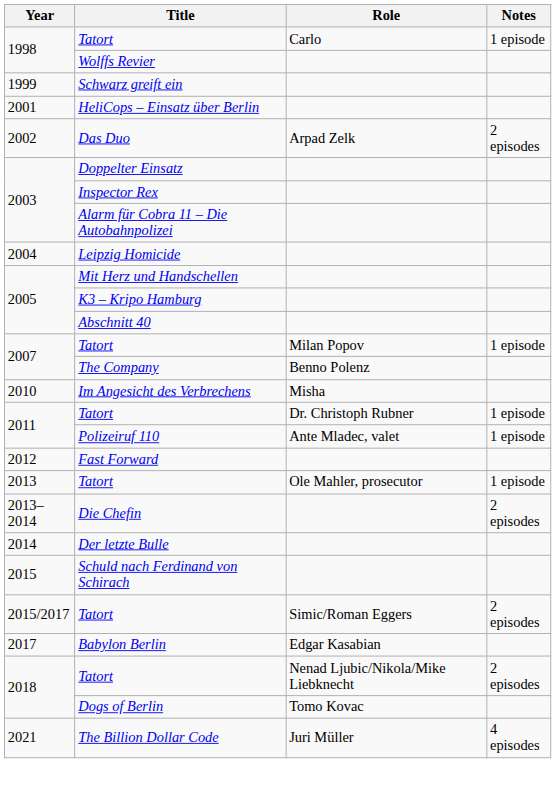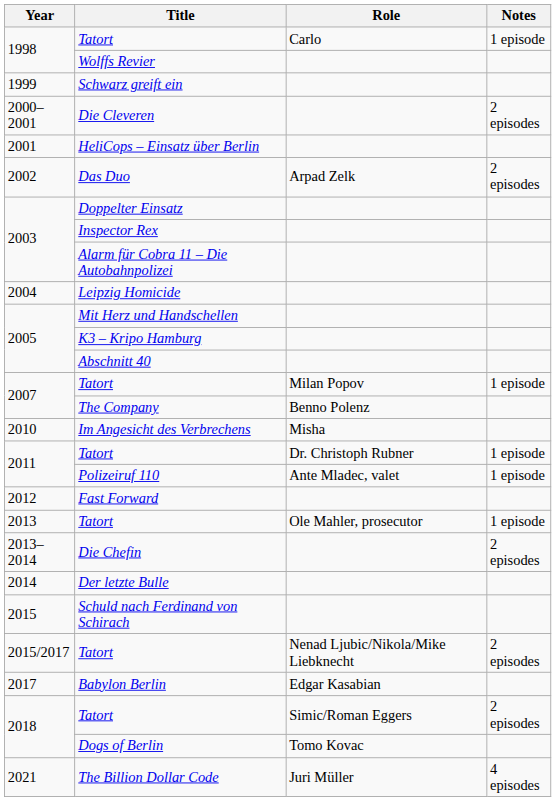+ row: 2000–2001 | Die Cleveren | 2 episodes
2015/2017 / Tatort | Role: Simic/Roman Eggers -> Nenad Ljubic/Nikola/Mike Liebknecht
2018 / Tatort | Role: Nenad Ljubic/Nikola/Mike Liebknecht -> Simic/Roman Eggers
